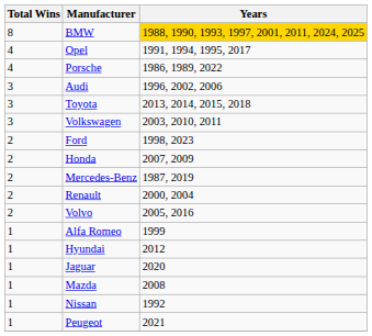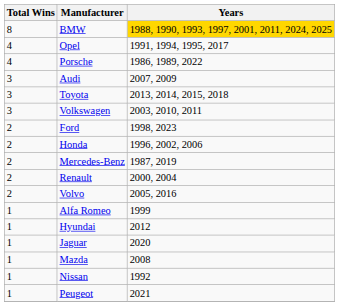Audi | Years: 1996, 2002, 2006 -> 2007, 2009
Honda | Years: 2007, 2009 -> 1996, 2002, 2006
